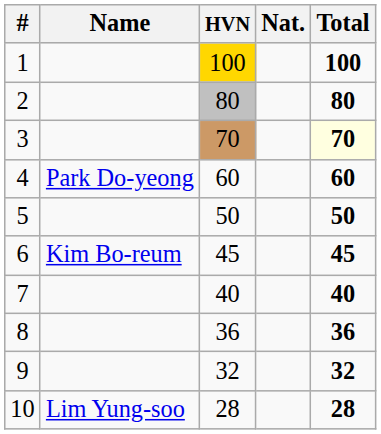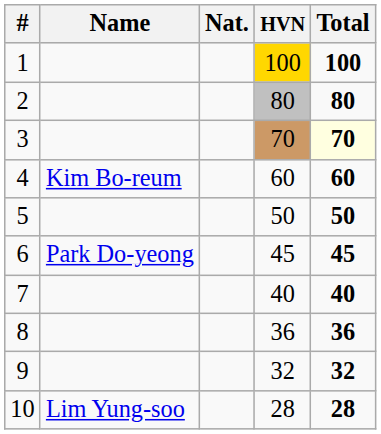columns swapped: Nat. <-> HVN
4 | Name: Park Do-yeong -> Kim Bo-reum
6 | Name: Kim Bo-reum -> Park Do-yeong
